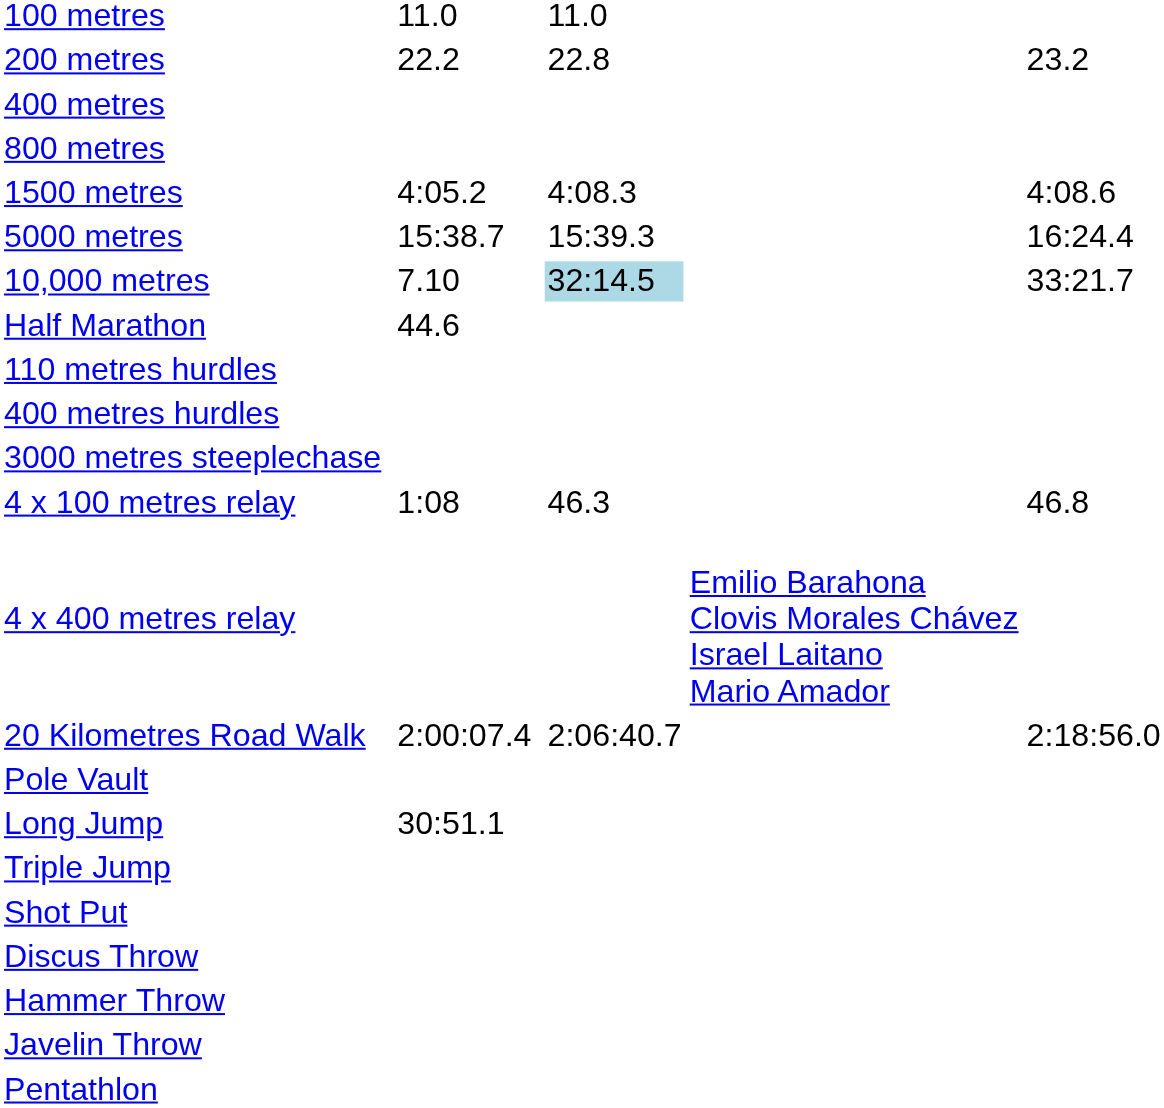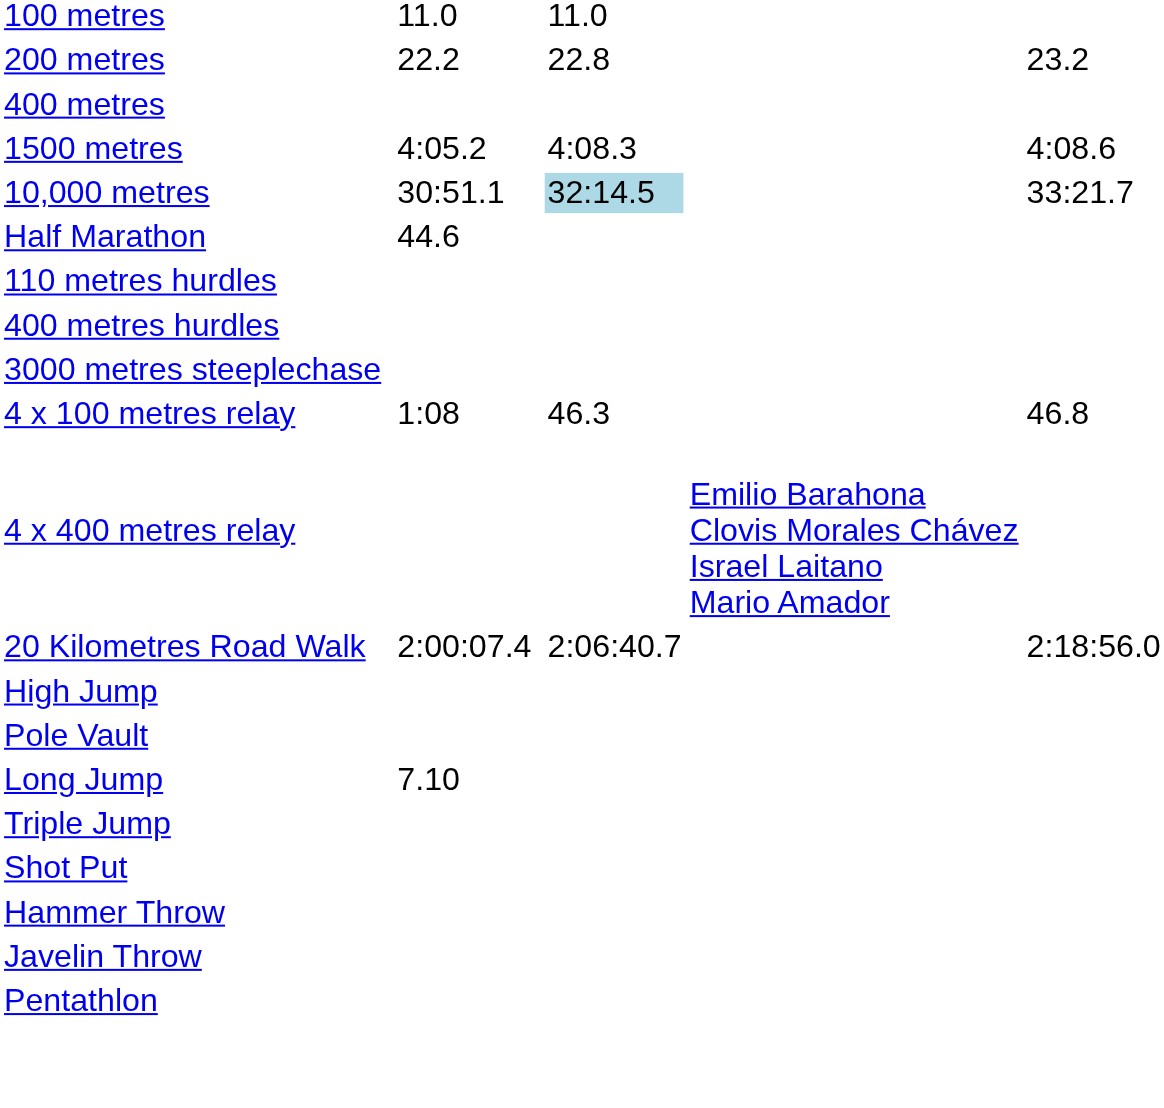- row: 800 metres
- row: 5000 metres | 15:38.7 | 15:39.3 | 16:24.4
10,000 metres | column 3: 7.10 -> 30:51.1
+ row: High Jump
Long Jump | column 3: 30:51.1 -> 7.10
- row: Discus Throw
